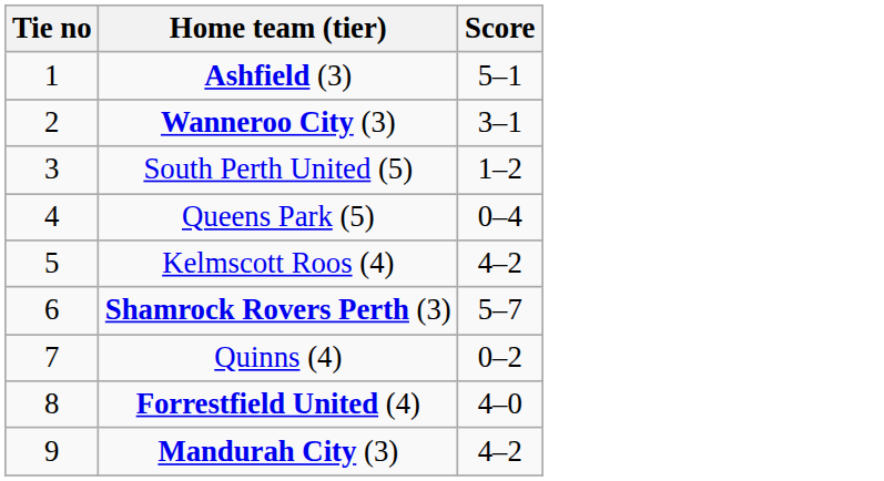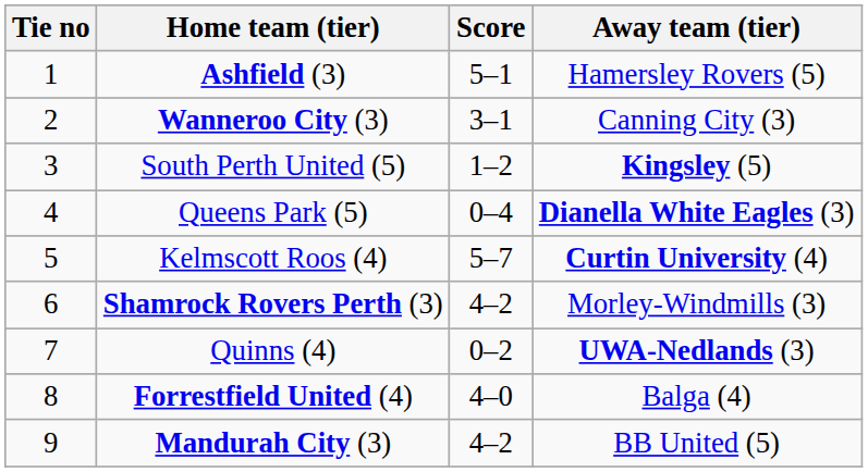+ column: Away team (tier) | Hamersley Rovers (5) | Canning City (3) | Kingsley (5) | Dianella White Eagles (3) | Curtin University (4) | Morley-Windmills (3) | UWA-Nedlands (3) | Balga (4) | BB United (5)
Kelmscott Roos (4) | Score: 4–2 -> 5–7
Shamrock Rovers Perth (3) | Score: 5–7 -> 4–2
